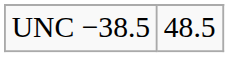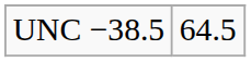UNC −38.5 | column 2: 48.5 -> 64.5
